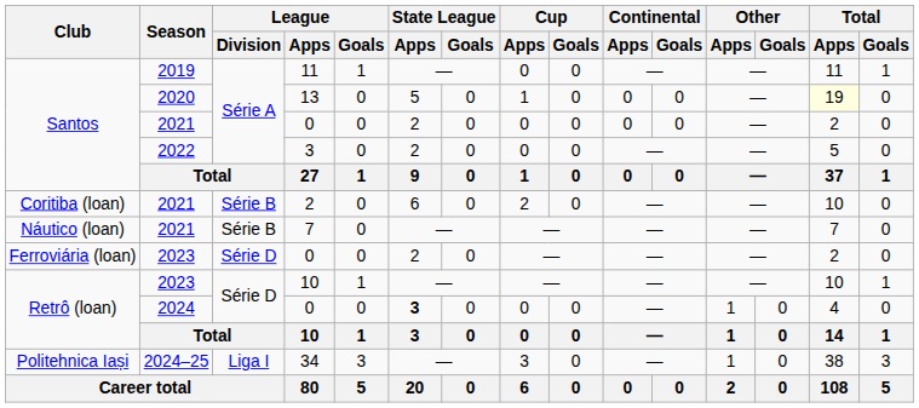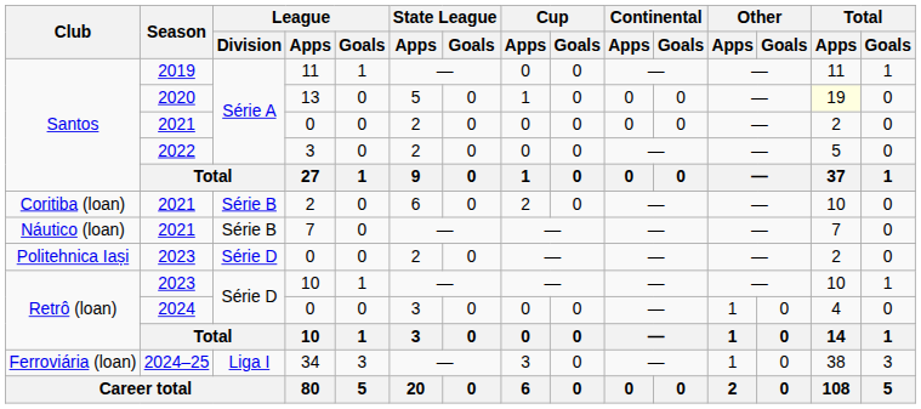2023 / 0 | Club: Ferroviária (loan) -> Politehnica Iași
2024 / 0 | State League / Apps: bold -> normal
34 | Club: Politehnica Iași -> Ferroviária (loan)
